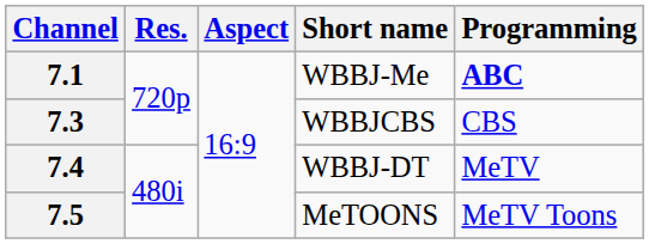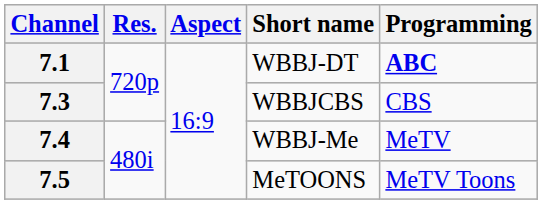7.1 | Short name: WBBJ-Me -> WBBJ-DT
7.4 | Short name: WBBJ-DT -> WBBJ-Me
